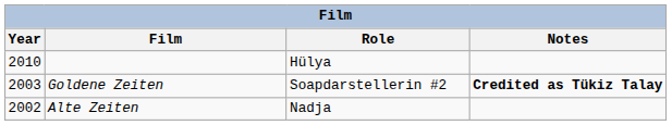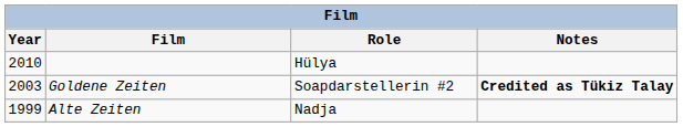Alte Zeiten | Year: 2002 -> 1999
